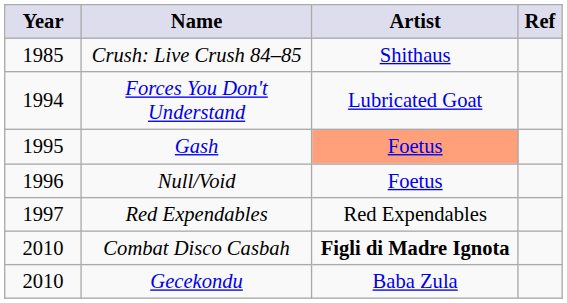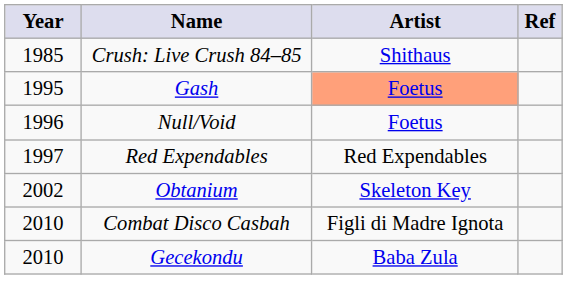- row: 1994 | Forces You Don't Understand | Lubricated Goat
+ row: 2002 | Obtanium | Skeleton Key
Combat Disco Casbah | Artist: bold -> normal
